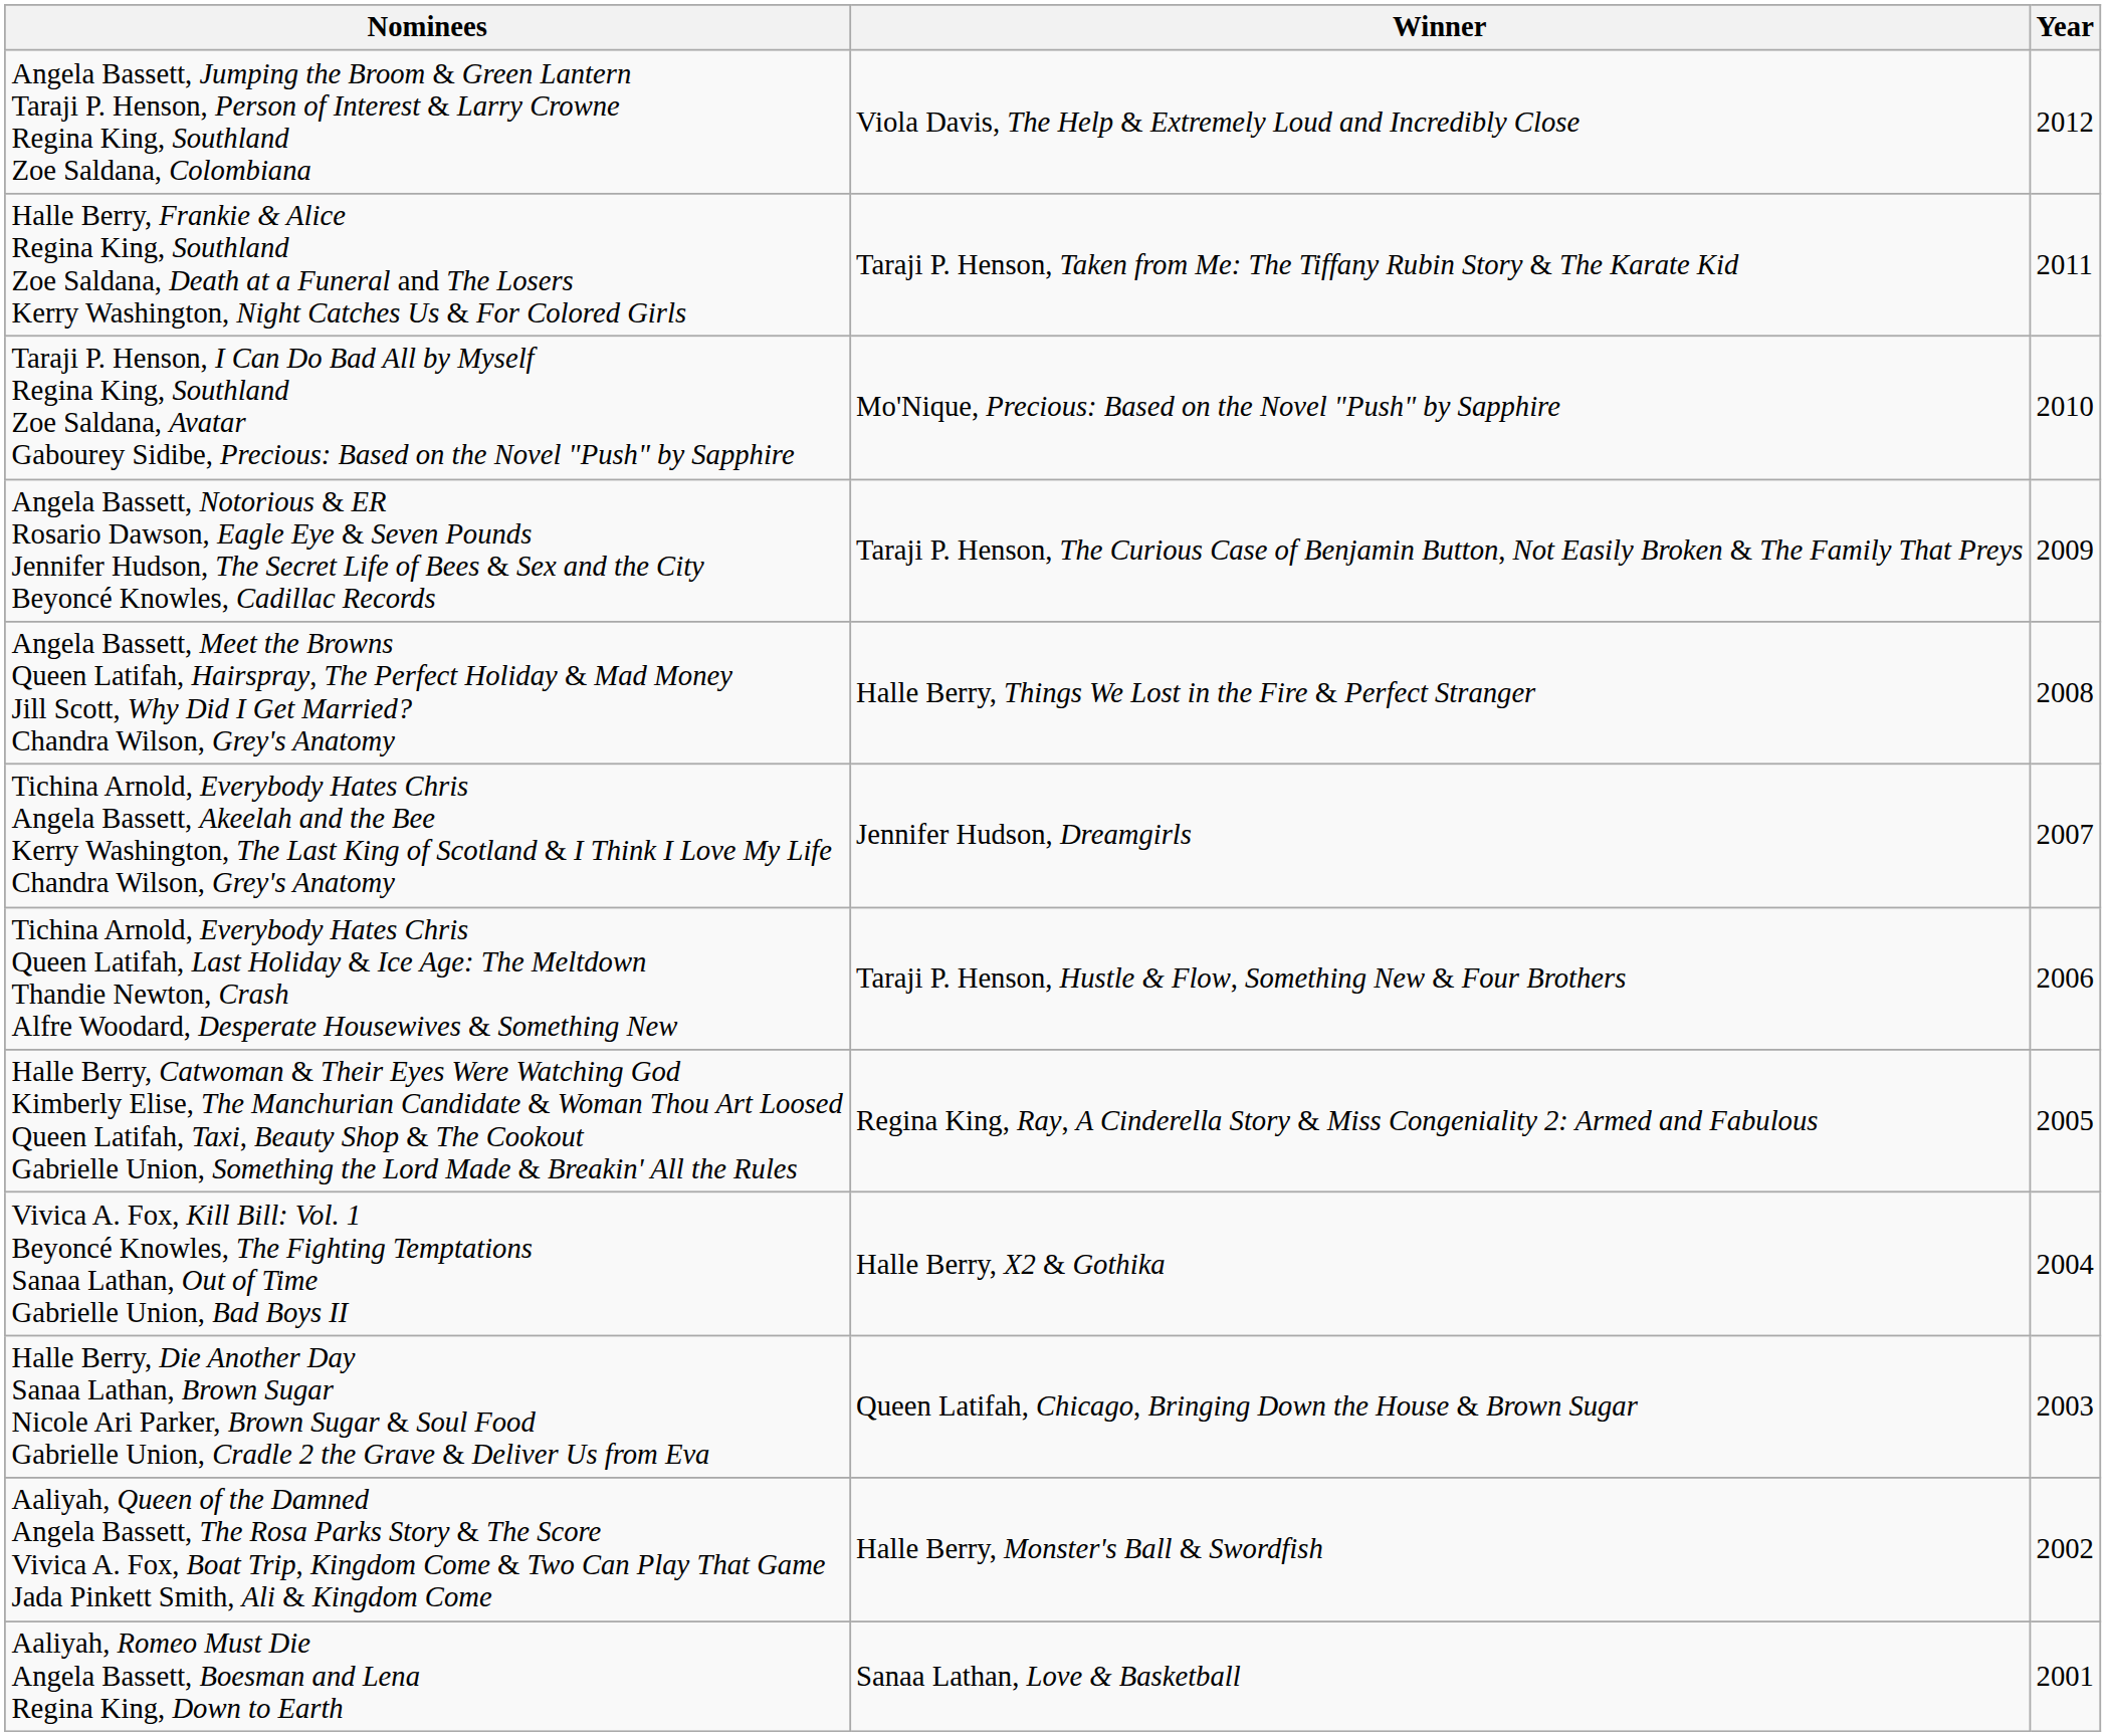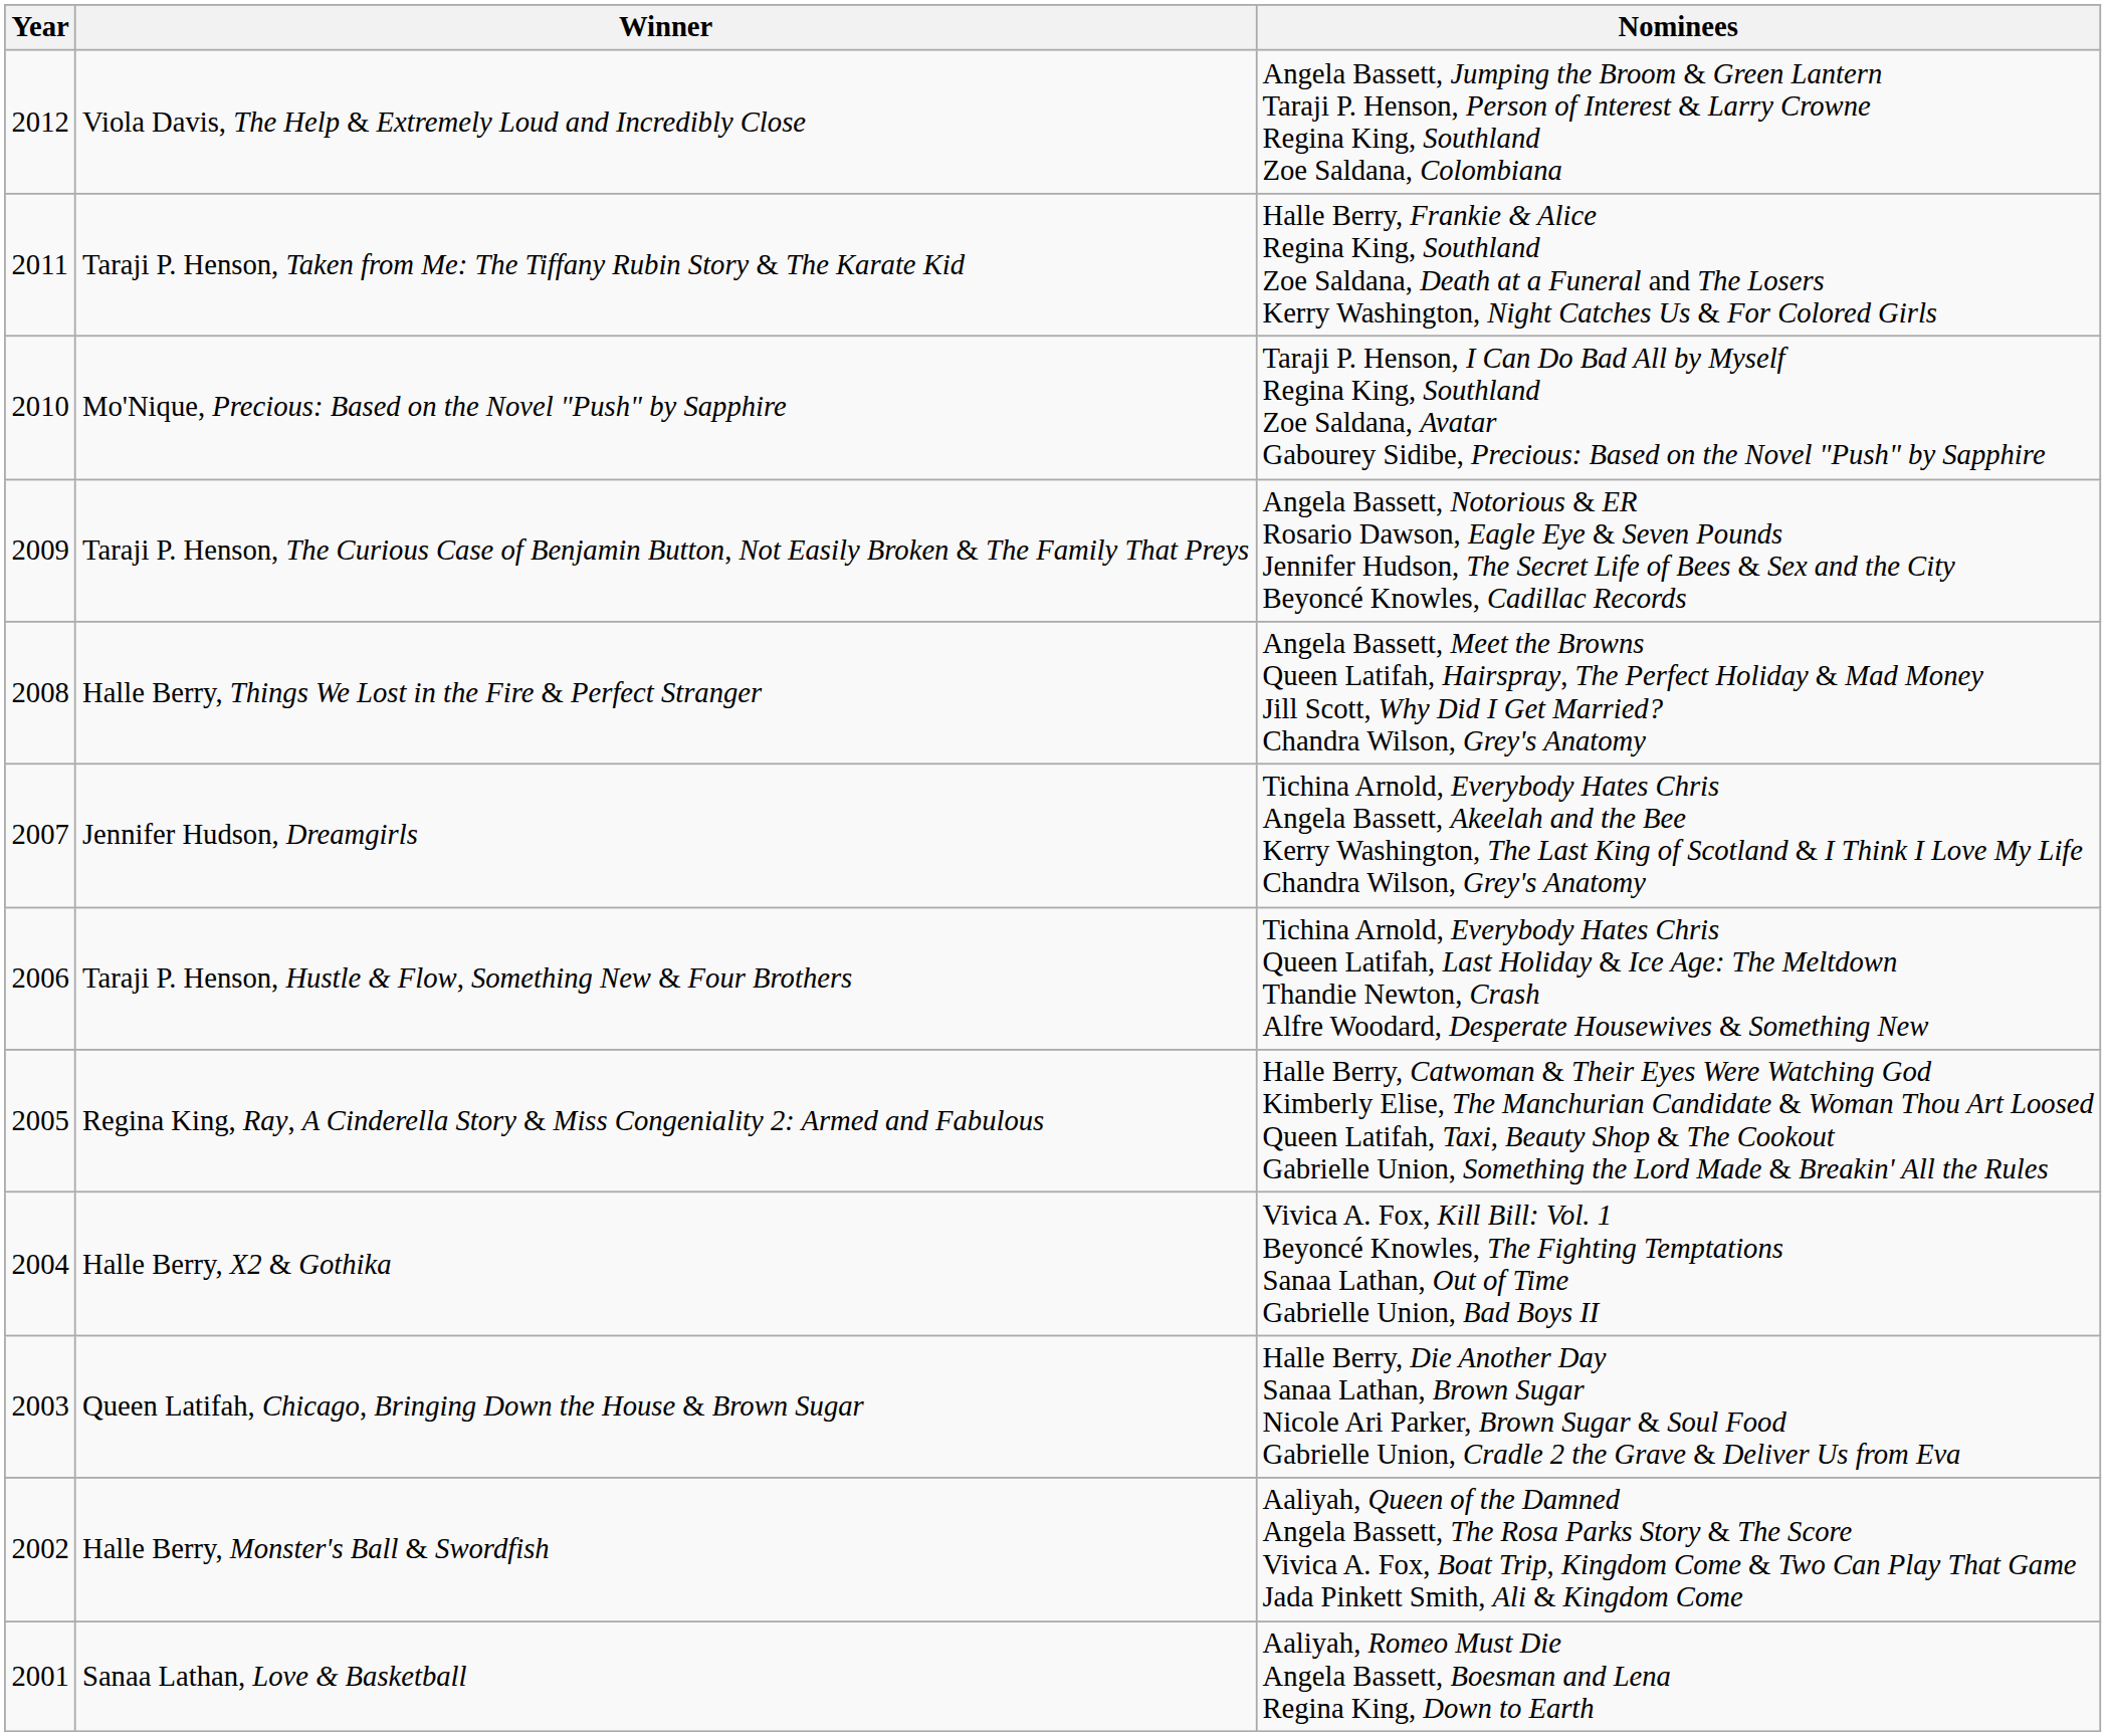columns swapped: Year <-> Nominees
